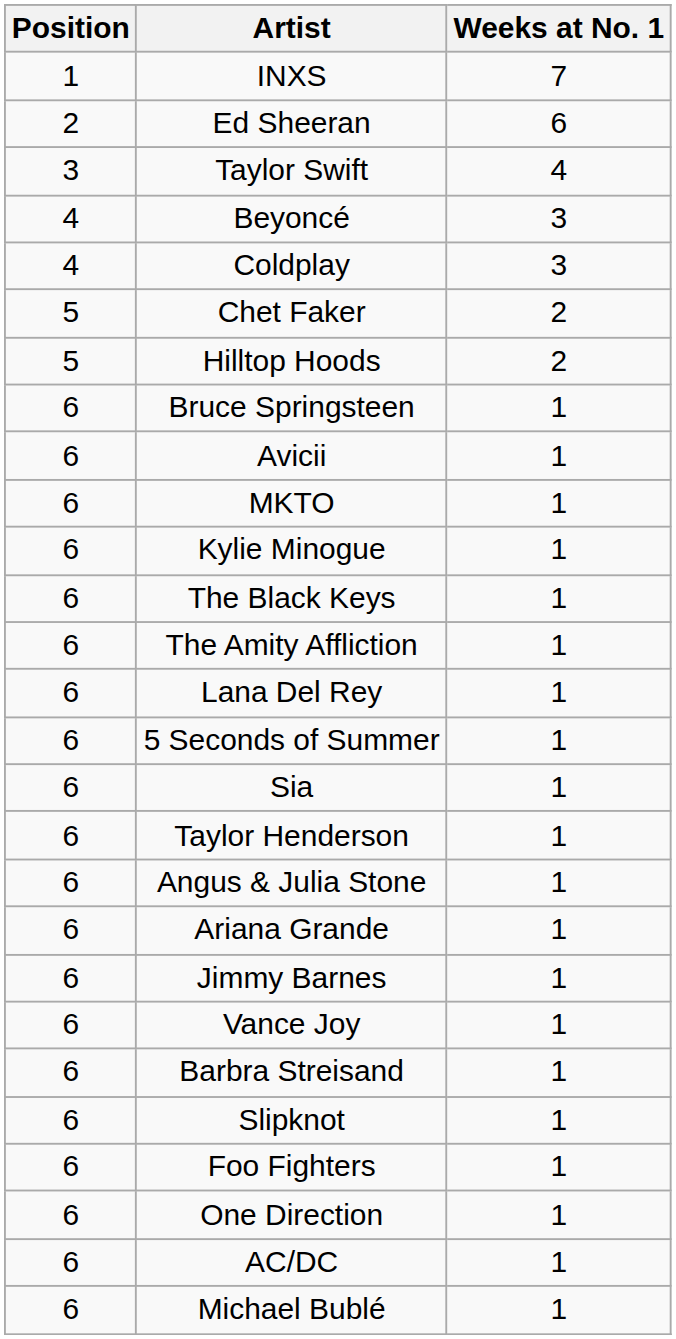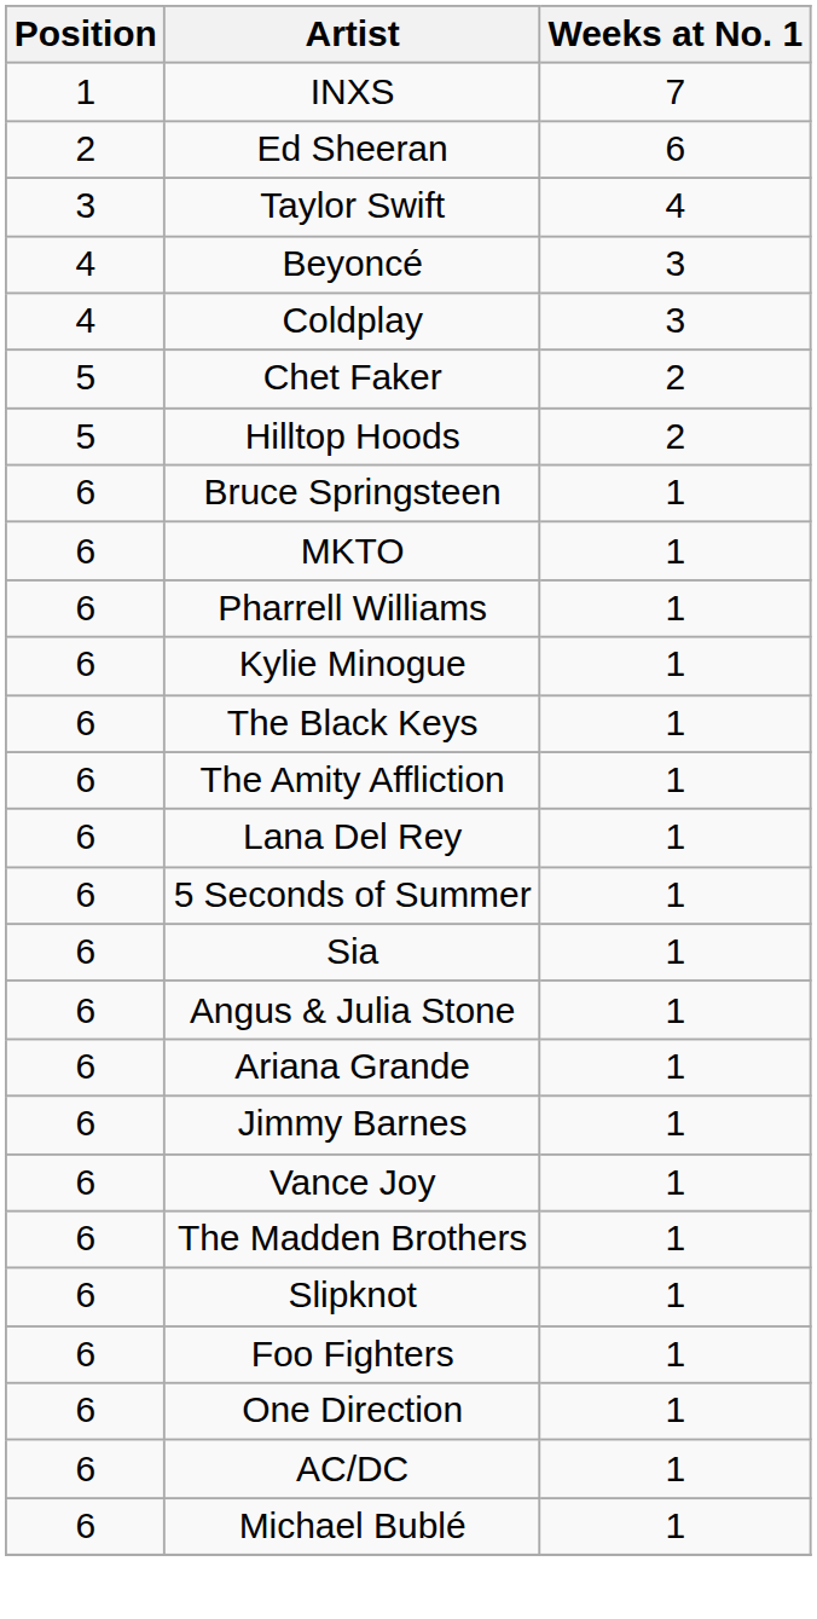- row: 6 | Avicii | 1
+ row: 6 | Pharrell Williams | 1
- row: 6 | Taylor Henderson | 1
+ row: 6 | The Madden Brothers | 1
- row: 6 | Barbra Streisand | 1
